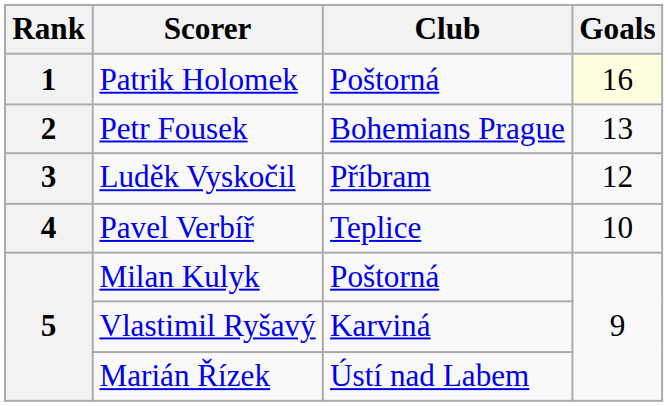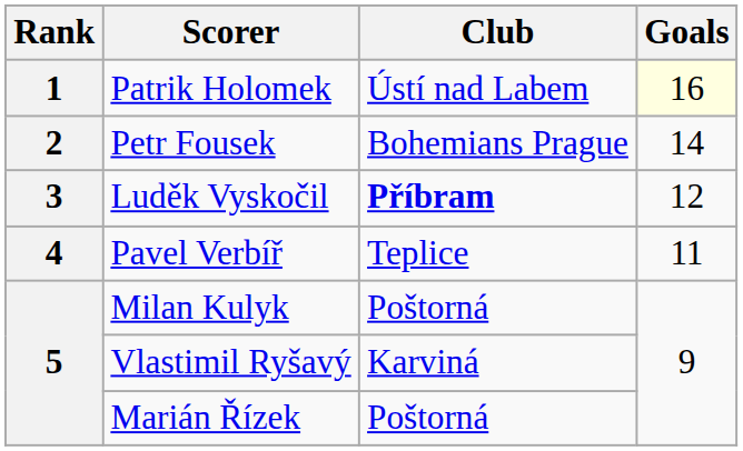Patrik Holomek | Club: Poštorná -> Ústí nad Labem
Petr Fousek | Goals: 13 -> 14
Luděk Vyskočil | Club: normal -> bold
Pavel Verbíř | Goals: 10 -> 11
Marián Řízek | Club: Ústí nad Labem -> Poštorná
